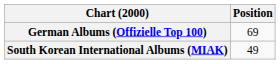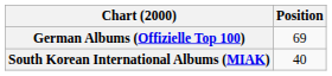South Korean International Albums (MIAK) | Position: 49 -> 40
